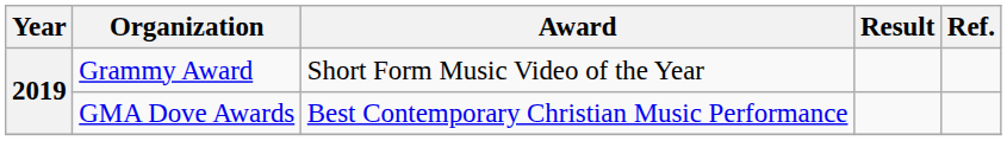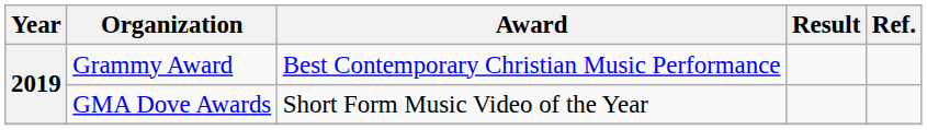Grammy Award | Award: Short Form Music Video of the Year -> Best Contemporary Christian Music Performance
GMA Dove Awards | Award: Best Contemporary Christian Music Performance -> Short Form Music Video of the Year
